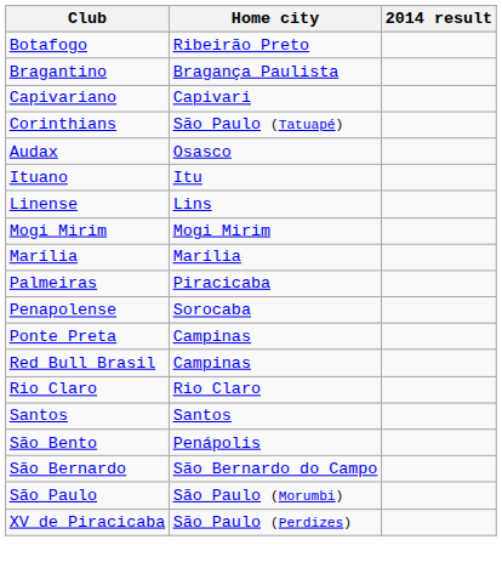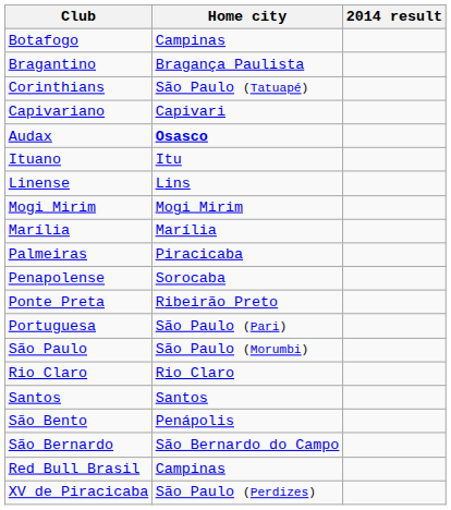Botafogo | Home city: Ribeirão Preto -> Campinas
rows swapped: Capivariano <-> Corinthians
Audax | Home city: normal -> bold
Ponte Preta | Home city: Campinas -> Ribeirão Preto
+ row: Portuguesa | São Paulo (Pari)
rows swapped: Red Bull Brasil <-> São Paulo
